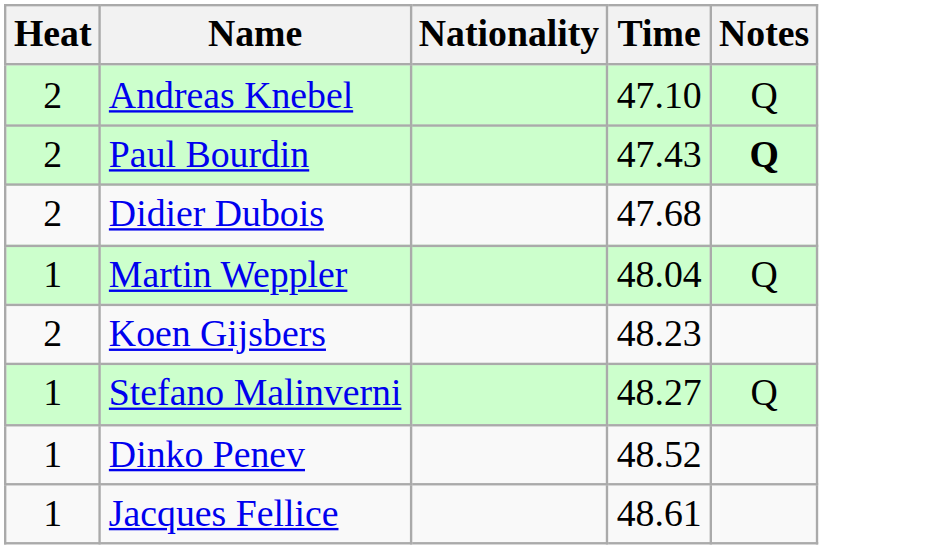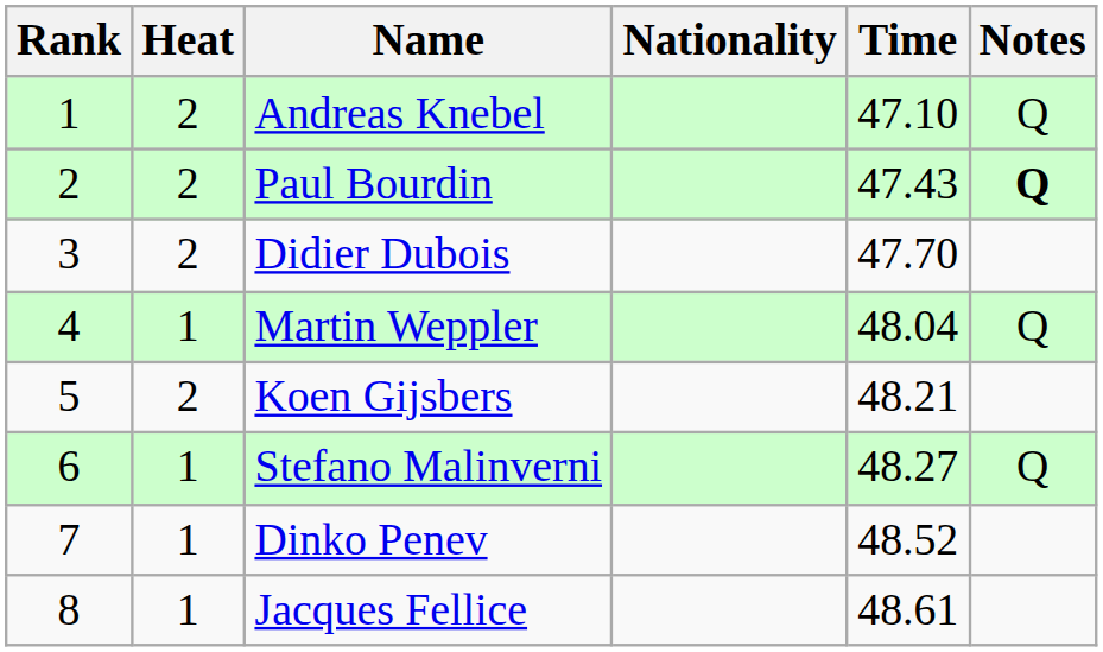+ column: Rank | 1 | 2 | 3 | 4 | 5 | 6 | 7 | 8
Didier Dubois | Time: 47.68 -> 47.70
Koen Gijsbers | Time: 48.23 -> 48.21
